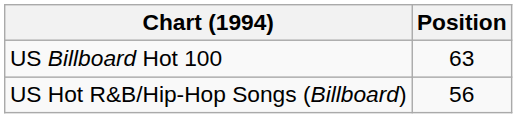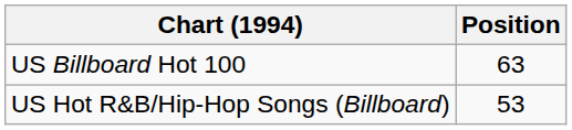US Hot R&B/Hip-Hop Songs (Billboard) | Position: 56 -> 53
